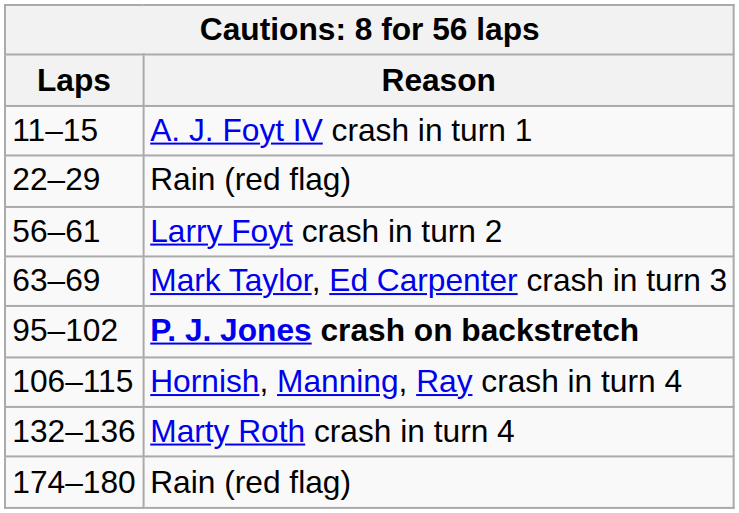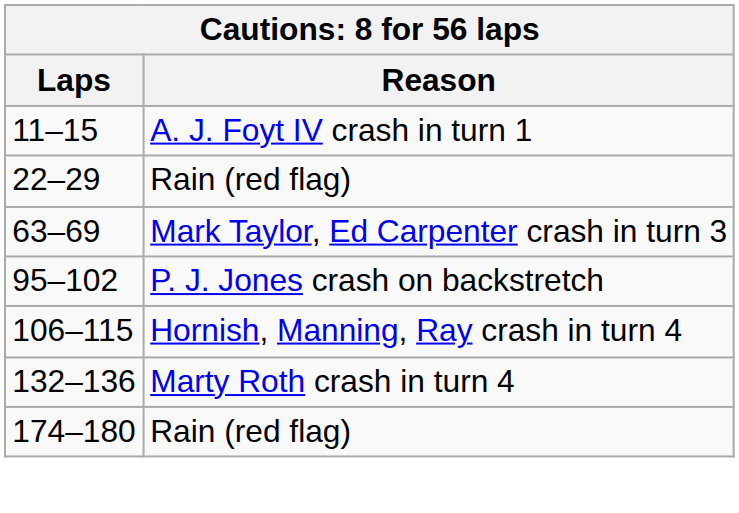- row: 56–61 | Larry Foyt crash in turn 2
95–102 | Reason: bold -> normal
